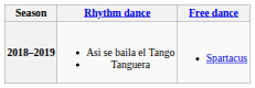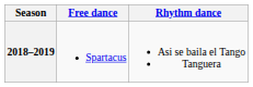columns swapped: Rhythm dance <-> Free dance
